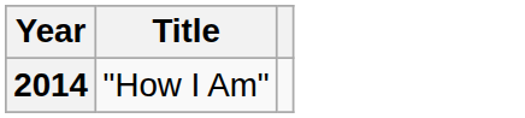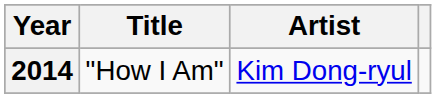+ column: Artist | Kim Dong-ryul
